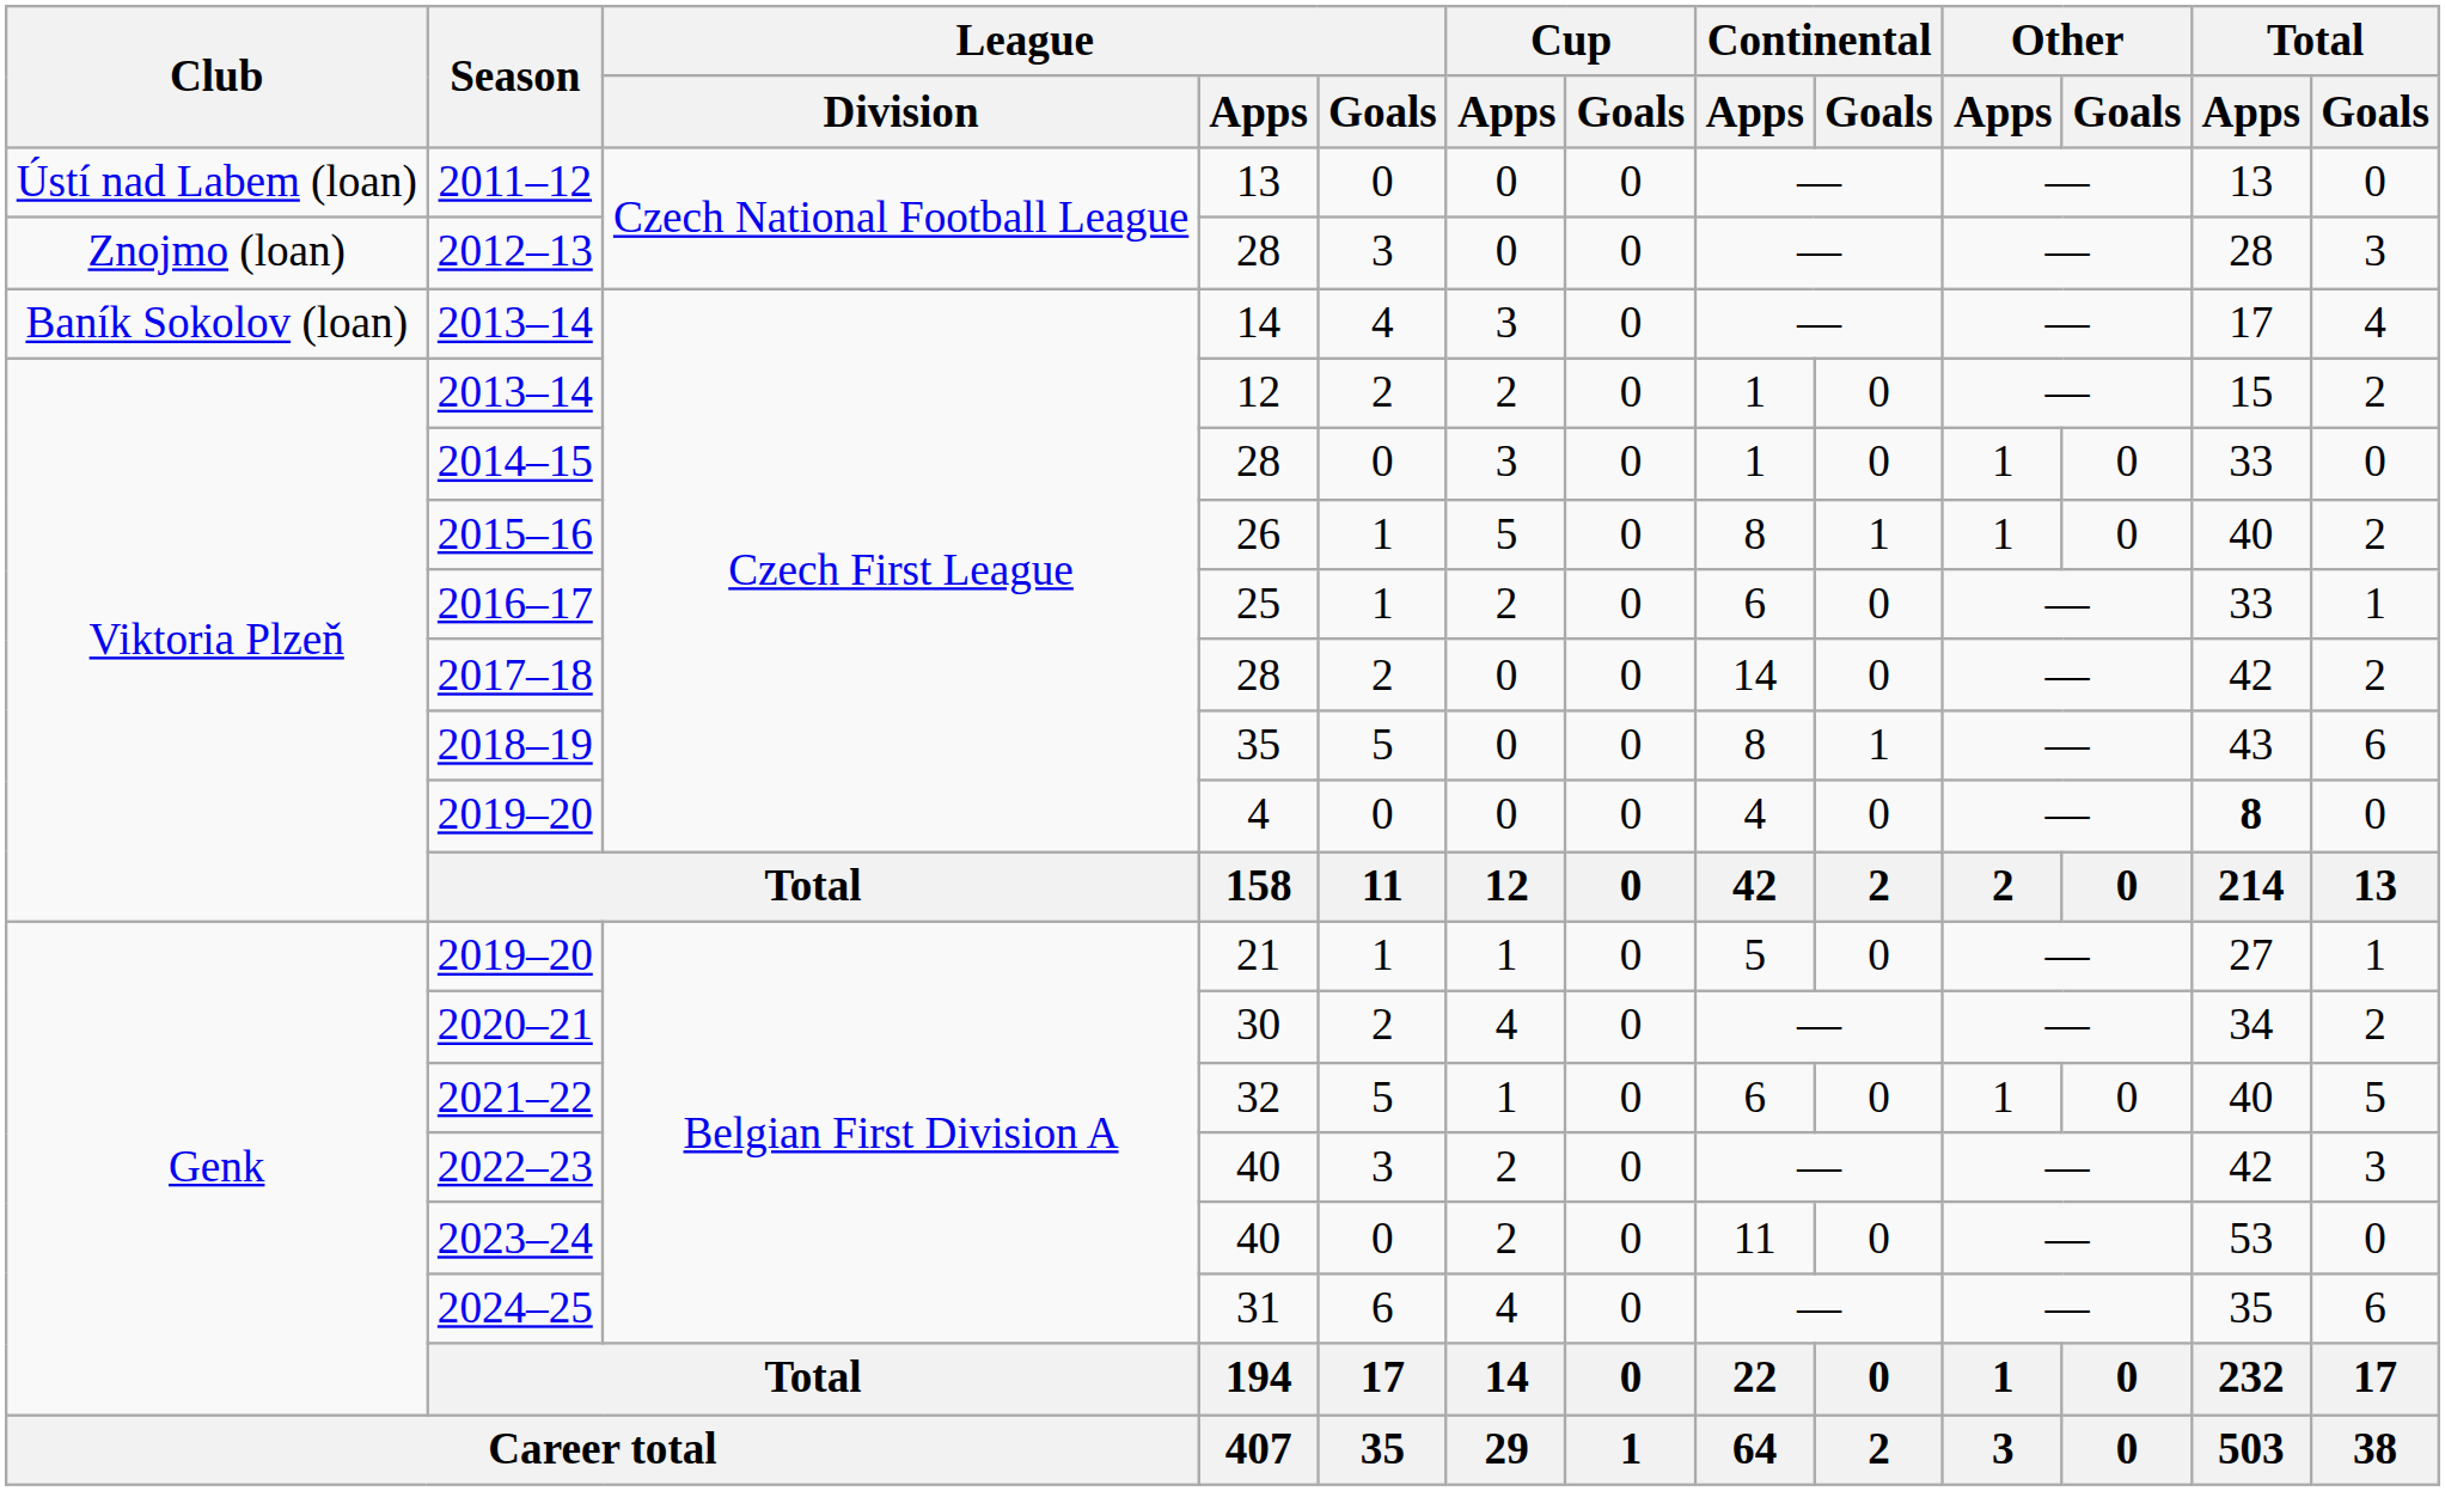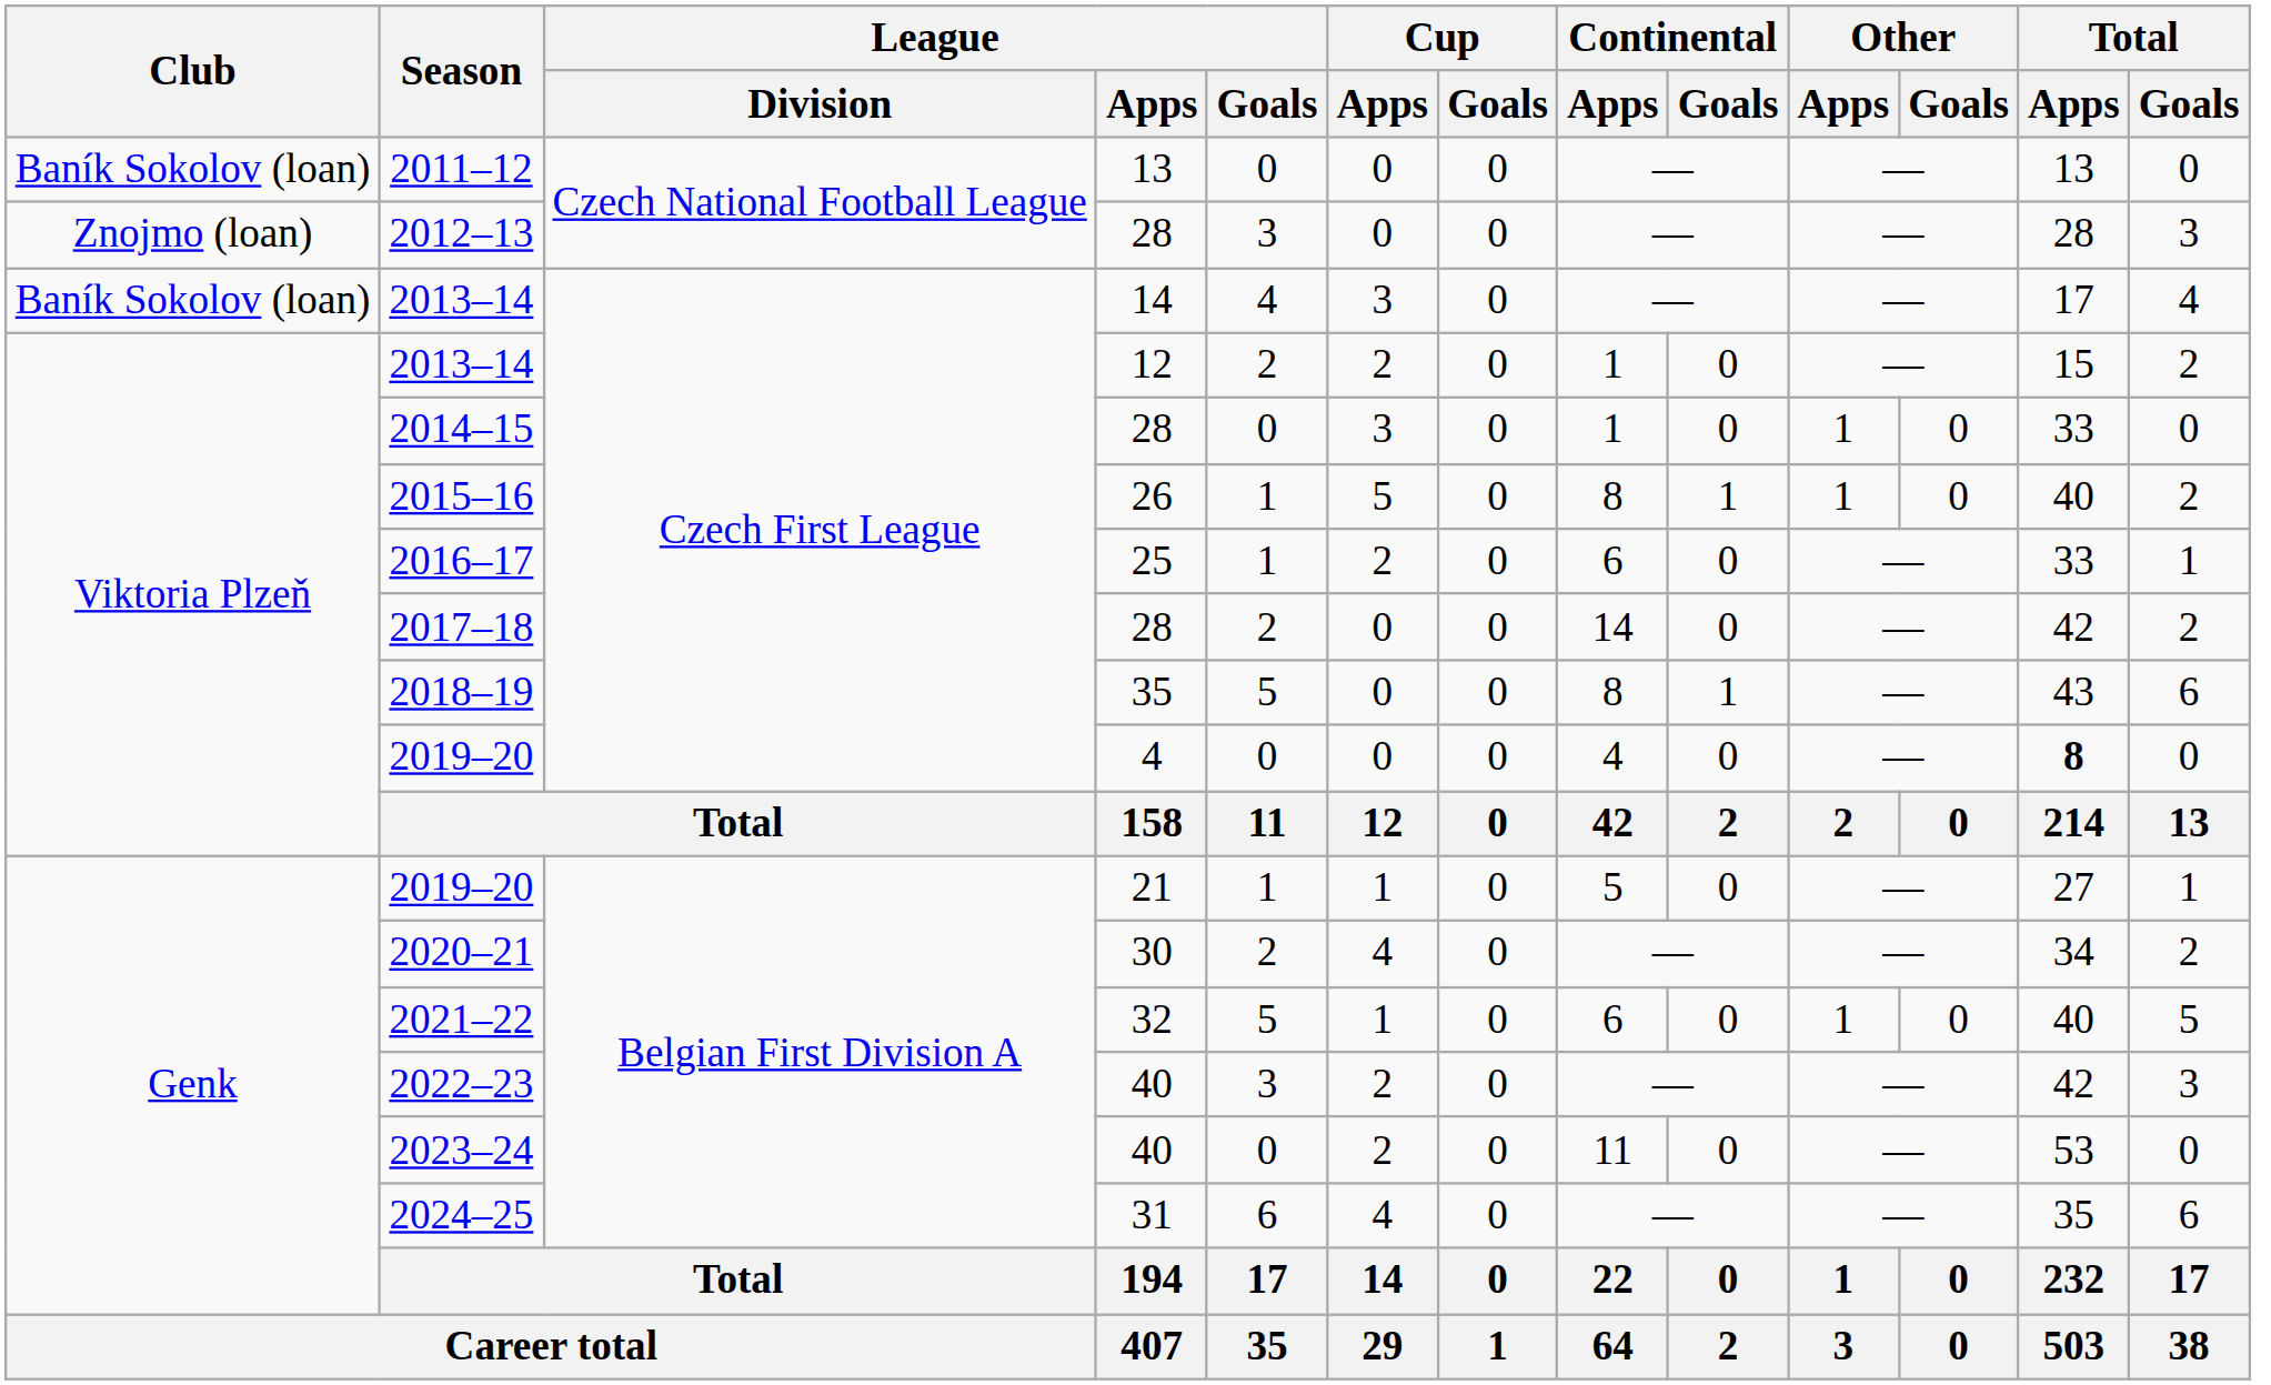2011–12 | Club: Ústí nad Labem (loan) -> Baník Sokolov (loan)
